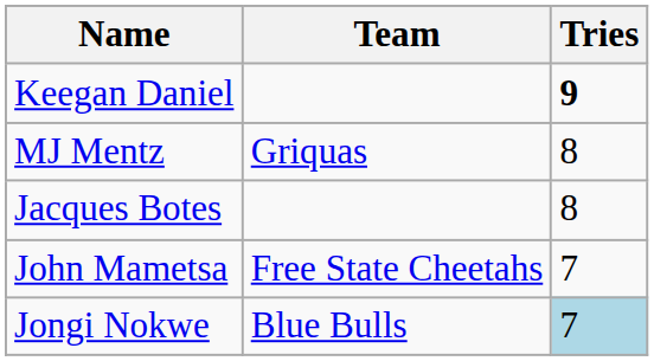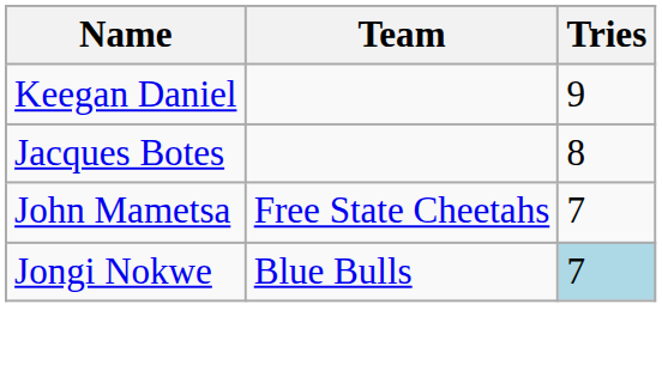Keegan Daniel | Tries: bold -> normal
- row: MJ Mentz | Griquas | 8
